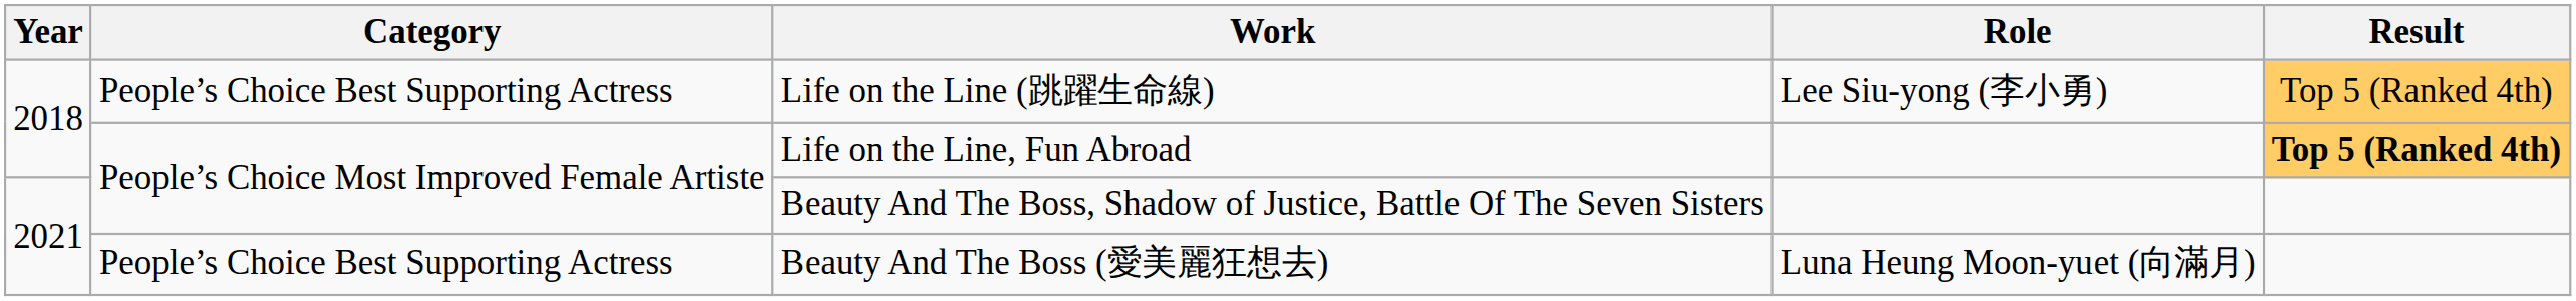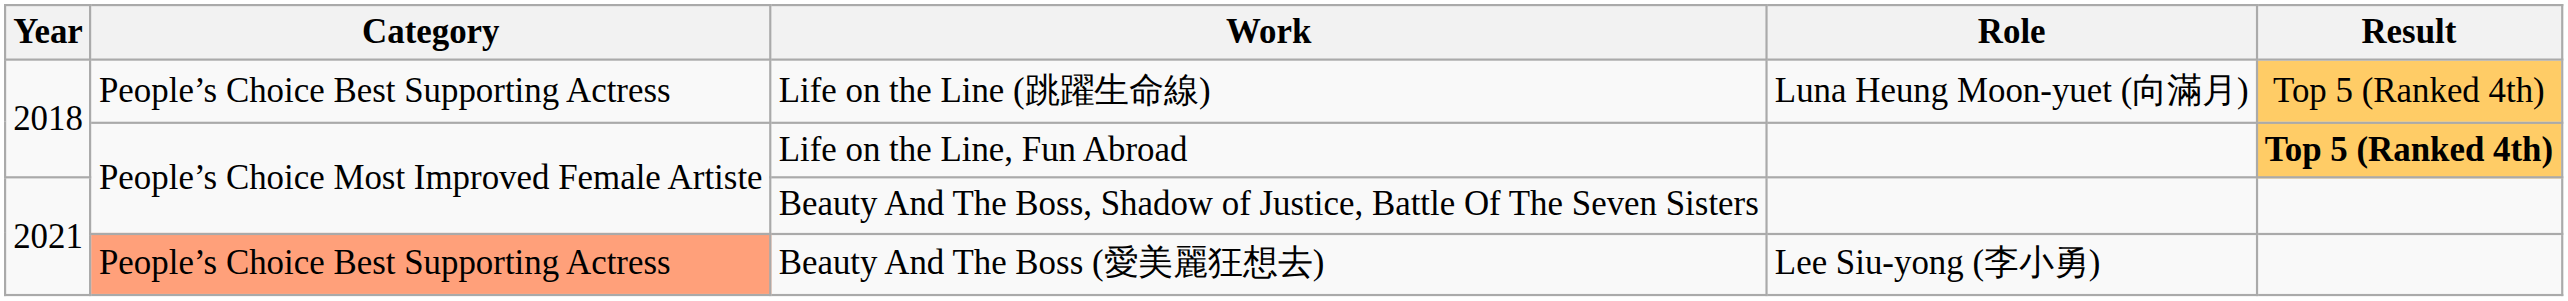Life on the Line (跳躍生命線) | Role: Lee Siu-yong (李小勇) -> Luna Heung Moon-yuet (向滿月)
Beauty And The Boss (愛美麗狂想去) | Category: no background -> lightsalmon background
Beauty And The Boss (愛美麗狂想去) | Role: Luna Heung Moon-yuet (向滿月) -> Lee Siu-yong (李小勇)
